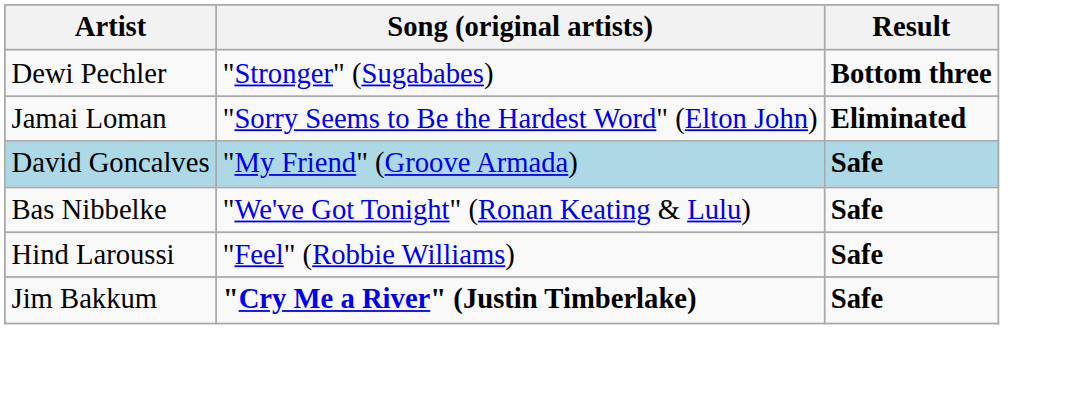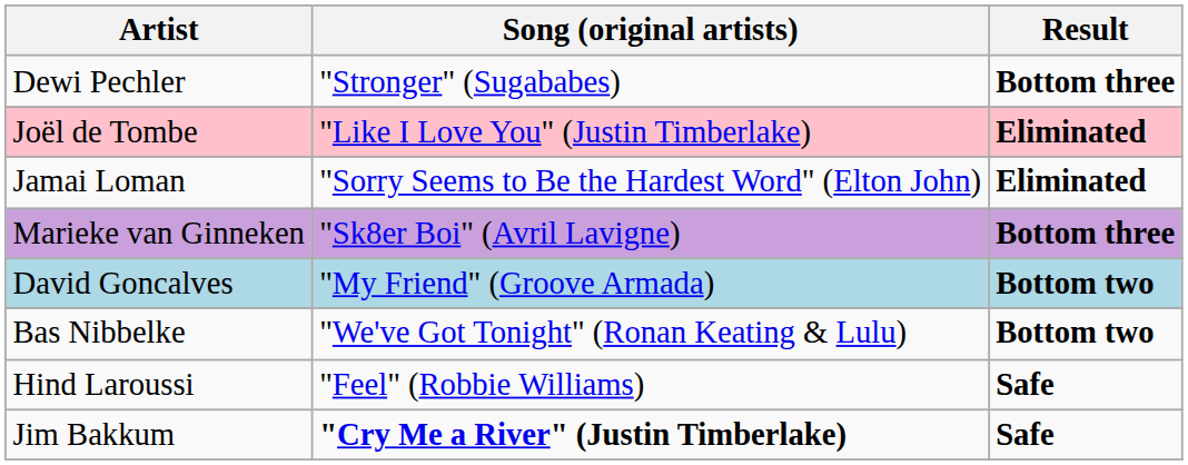+ row: Joël de Tombe | "Like I Love You" (Justin Timberlake) | Eliminated
+ row: Marieke van Ginneken | "Sk8er Boi" (Avril Lavigne) | Bottom three
David Goncalves | Result: Safe -> Bottom two
Bas Nibbelke | Result: Safe -> Bottom two
